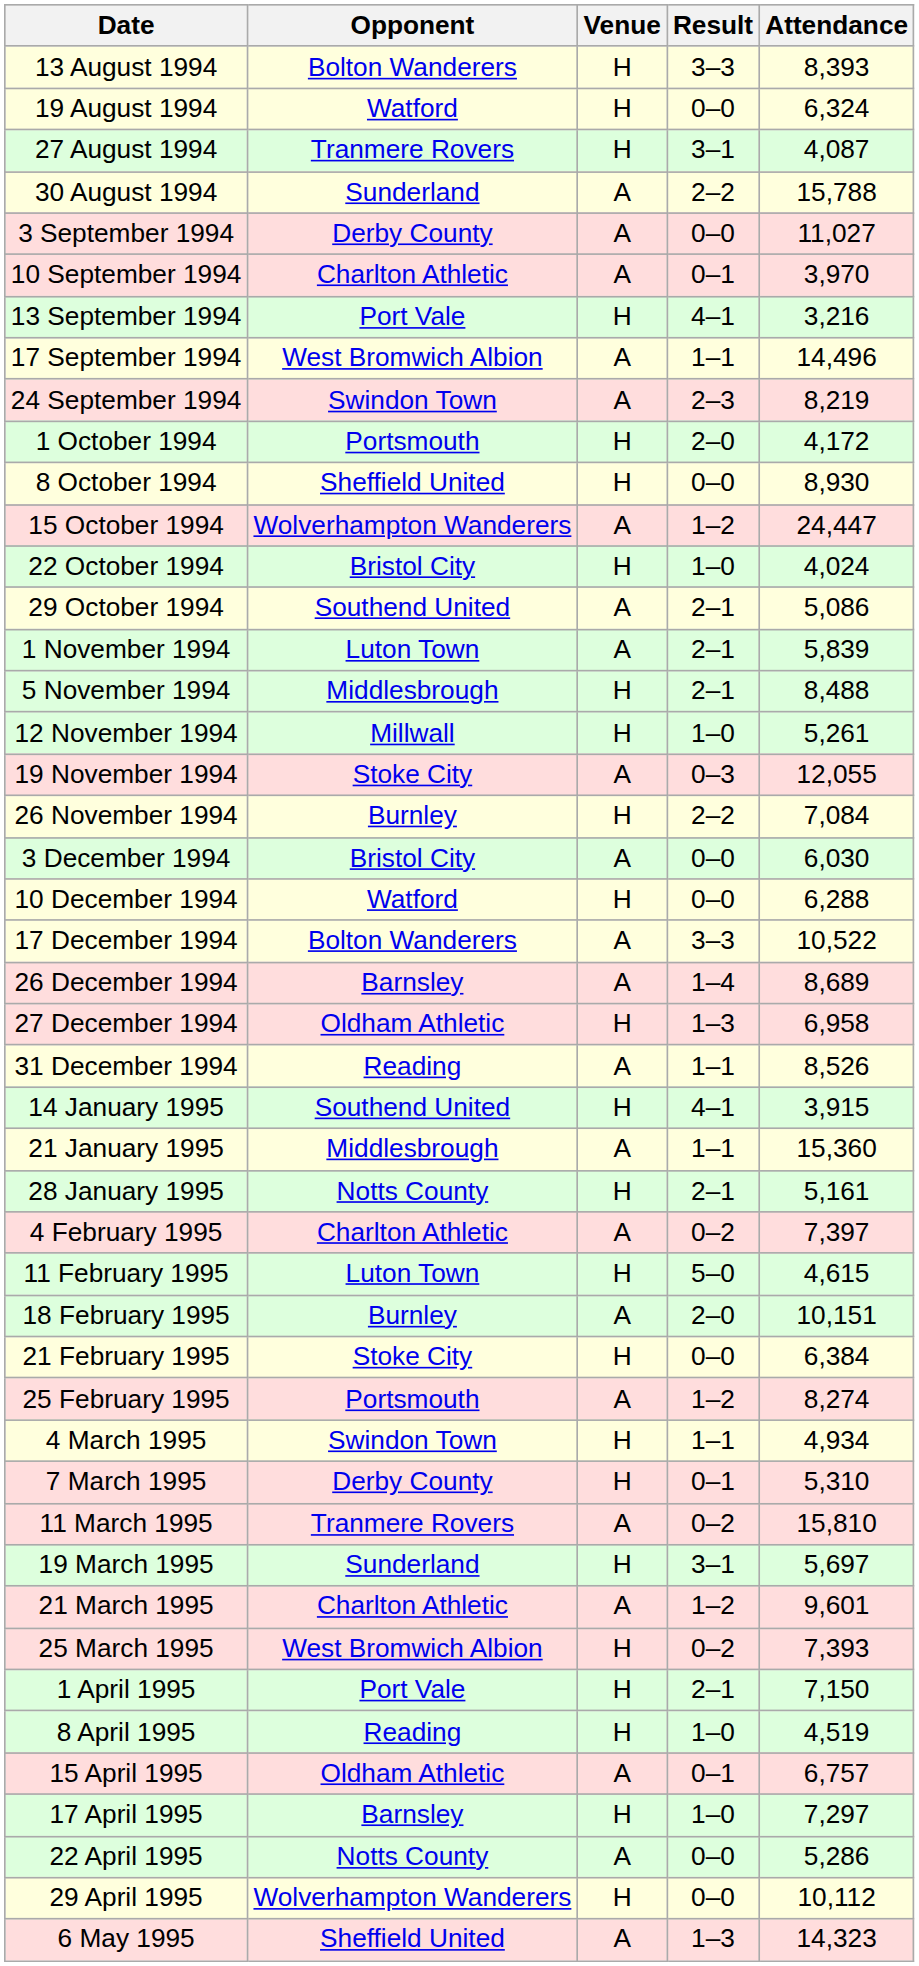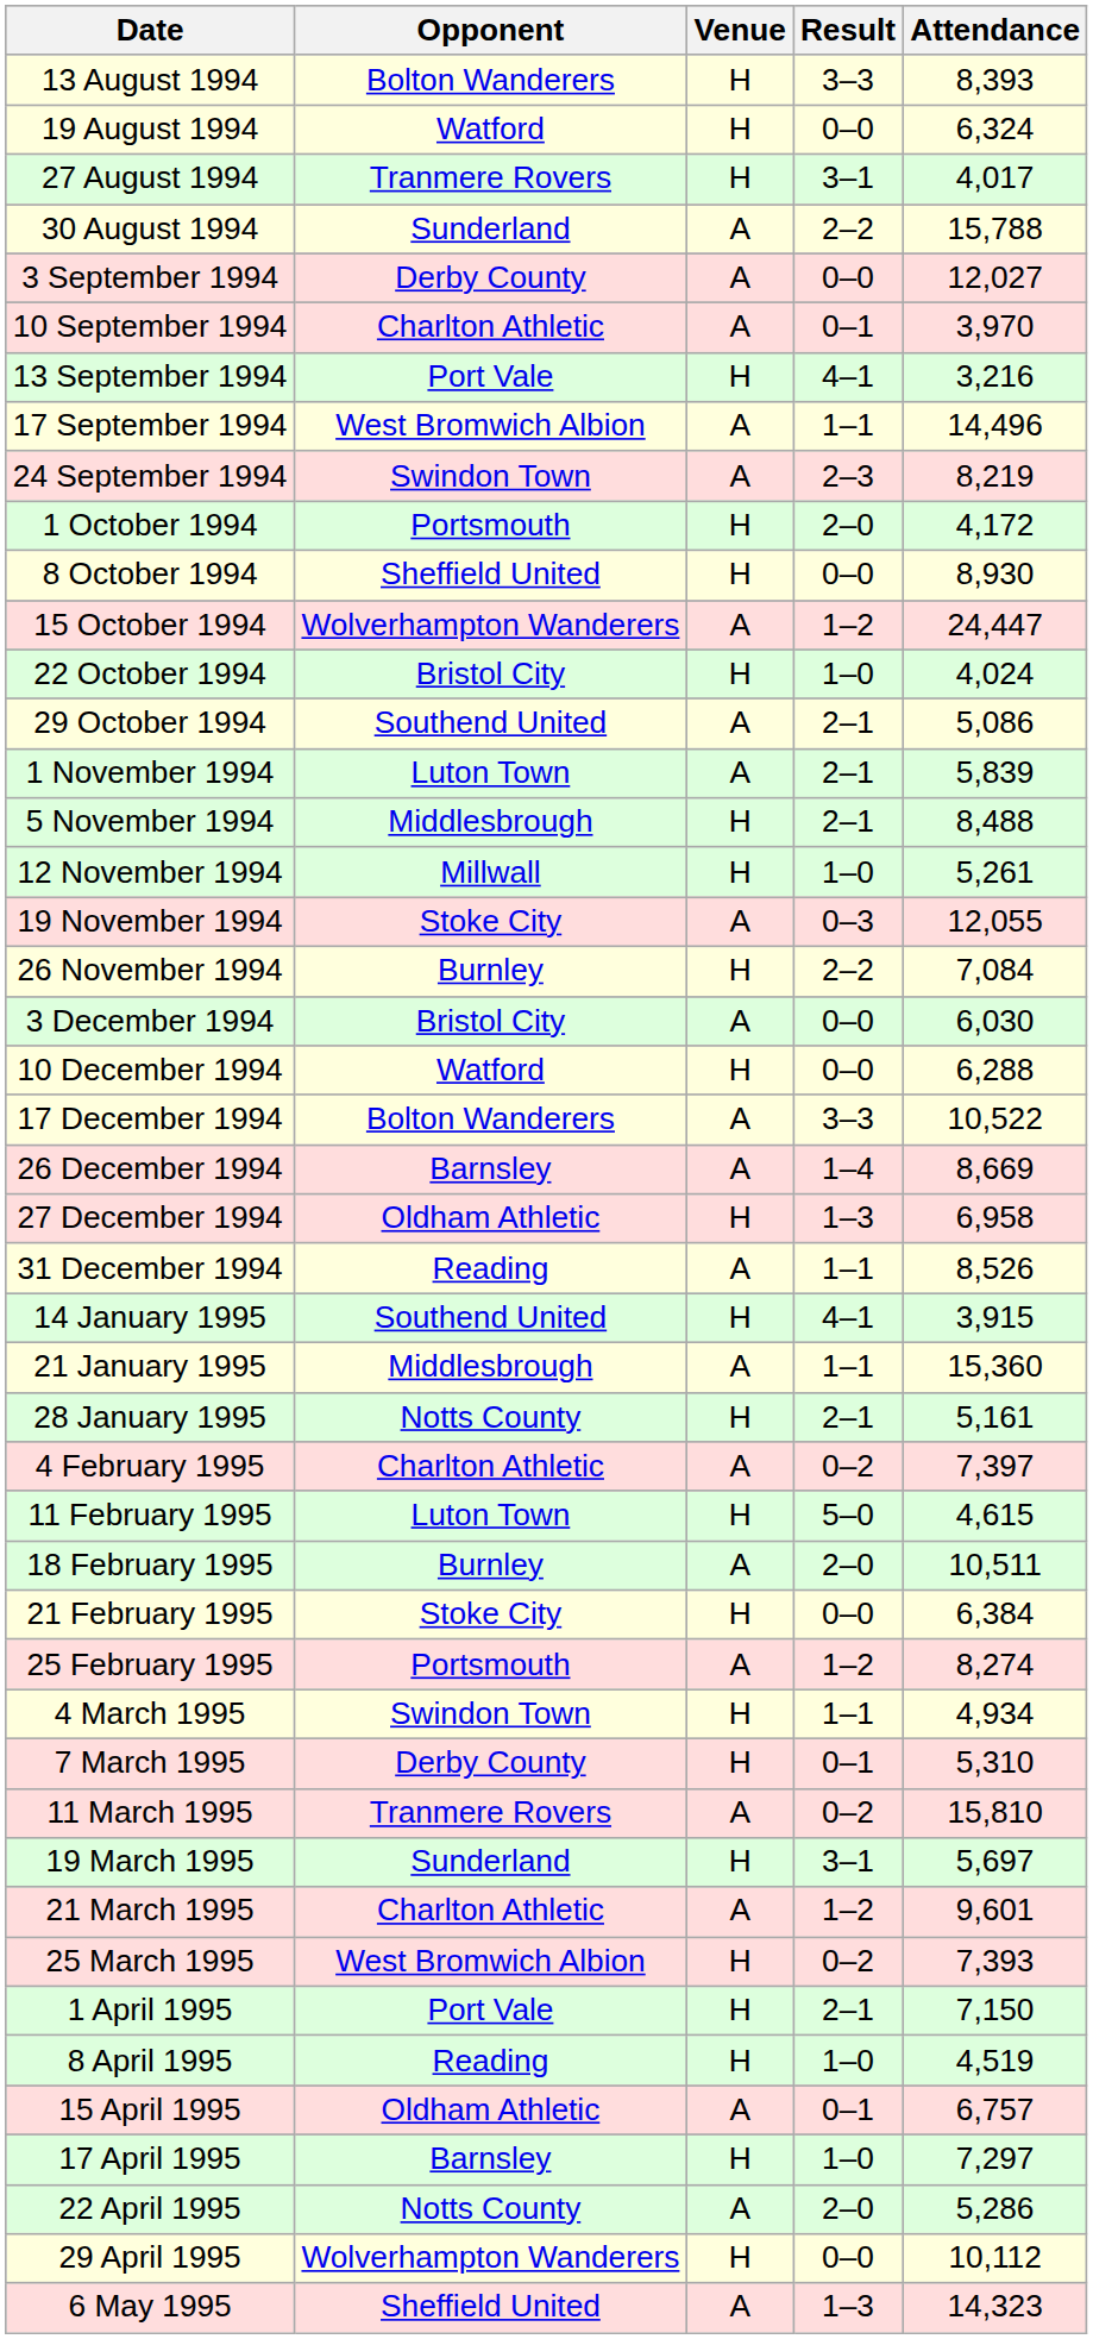27 August 1994 | Attendance: 4,087 -> 4,017
3 September 1994 | Attendance: 11,027 -> 12,027
26 December 1994 | Attendance: 8,689 -> 8,669
18 February 1995 | Attendance: 10,151 -> 10,511
22 April 1995 | Result: 0–0 -> 2–0
